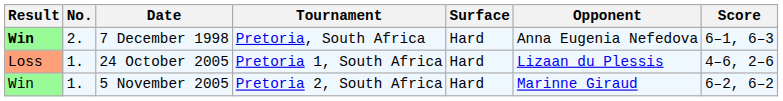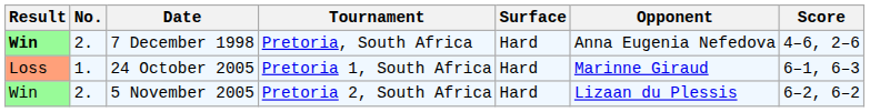7 December 1998 | Score: 6–1, 6–3 -> 4–6, 2–6
24 October 2005 | Opponent: Lizaan du Plessis -> Marinne Giraud
24 October 2005 | Score: 4–6, 2–6 -> 6–1, 6–3
5 November 2005 | No.: 1. -> 2.
5 November 2005 | Opponent: Marinne Giraud -> Lizaan du Plessis
